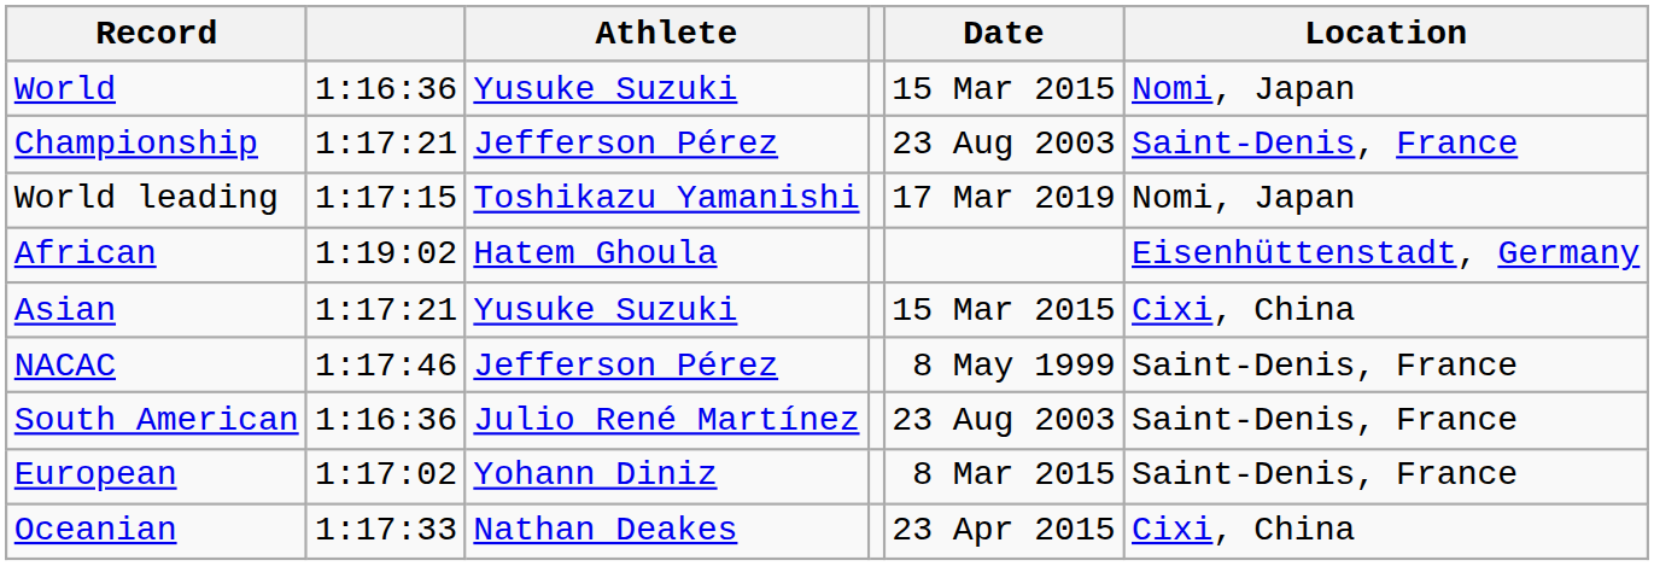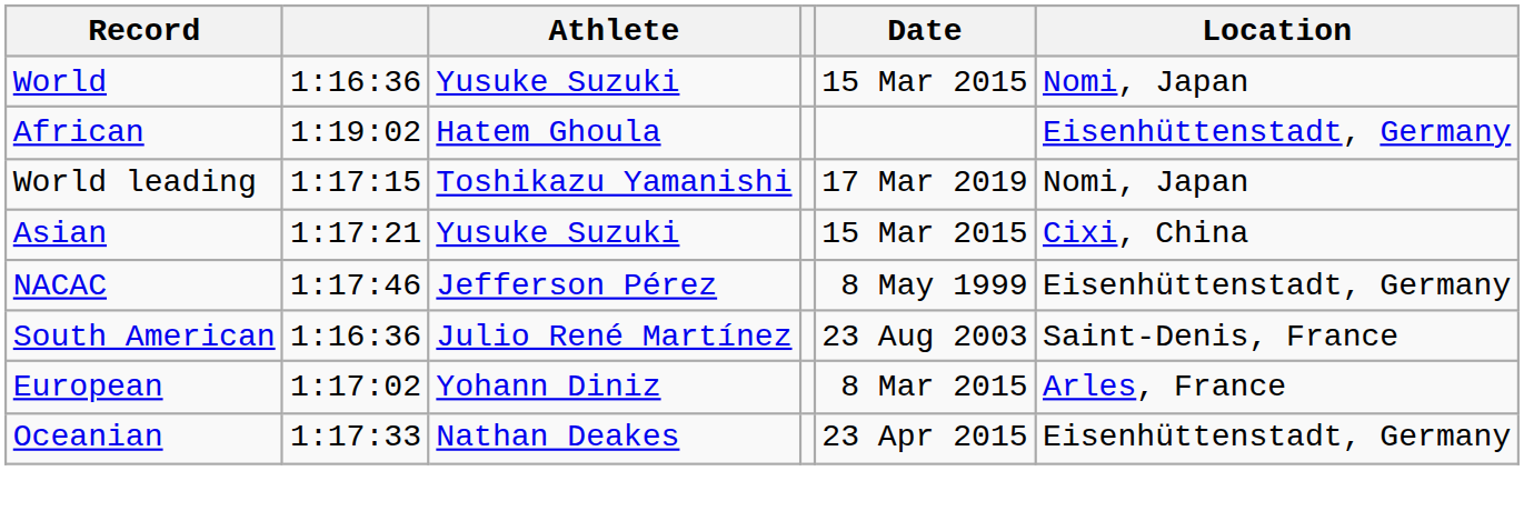- row: Championship | 1:17:21 | Jefferson Pérez | 23 Aug 2003 | Saint-Denis, France
rows swapped: World leading <-> African
NACAC | Location: Saint-Denis, France -> Eisenhüttenstadt, Germany
European | Location: Saint-Denis, France -> Arles, France
Oceanian | Location: Cixi, China -> Eisenhüttenstadt, Germany
